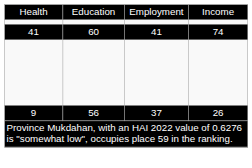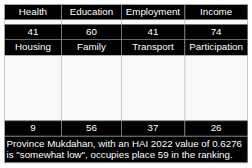+ row: Housing | Family | Transport | Participation
